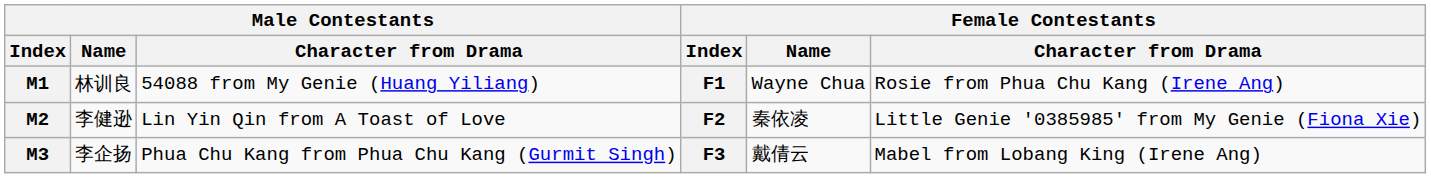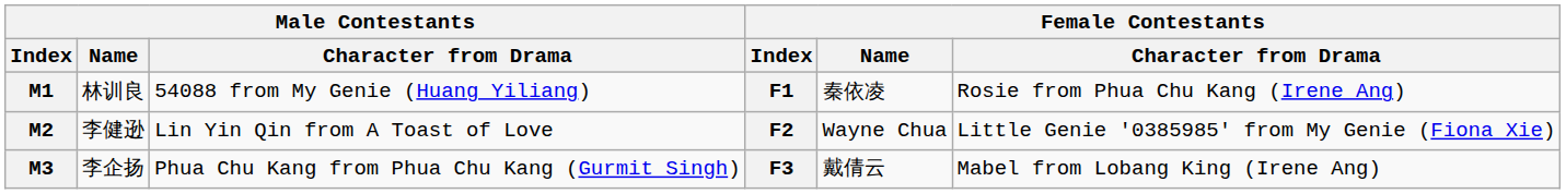M1 | Female Contestants / Name: Wayne Chua -> 秦依凌
M2 | Female Contestants / Name: 秦依凌 -> Wayne Chua
